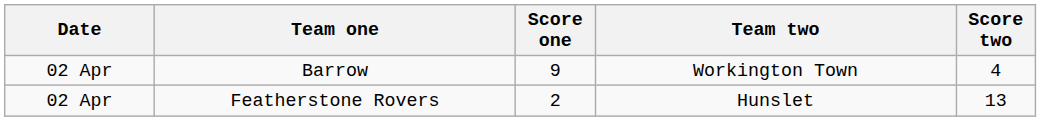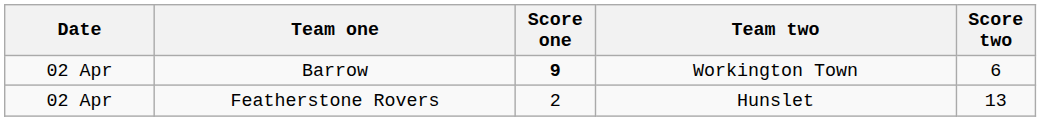Barrow | Score one: normal -> bold
Barrow | Score two: 4 -> 6
